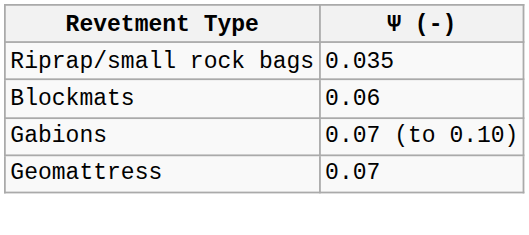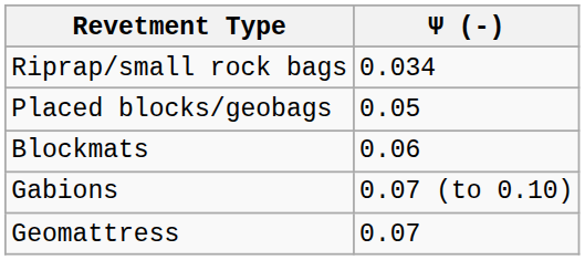Riprap/small rock bags | Ψ (-): 0.035 -> 0.034
+ row: Placed blocks/geobags | 0.05
